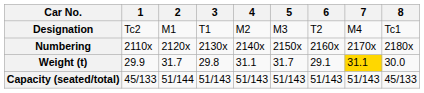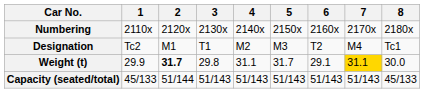rows swapped: Designation <-> Numbering
Weight (t) | 2: normal -> bold
